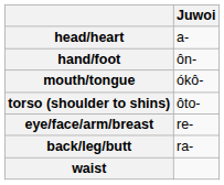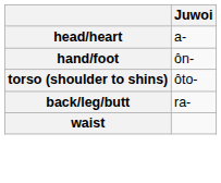- row: mouth/tongue | ókô-
- row: eye/face/arm/breast | re-
